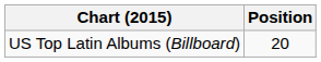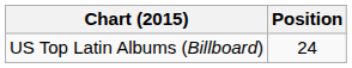US Top Latin Albums (Billboard) | Position: 20 -> 24
